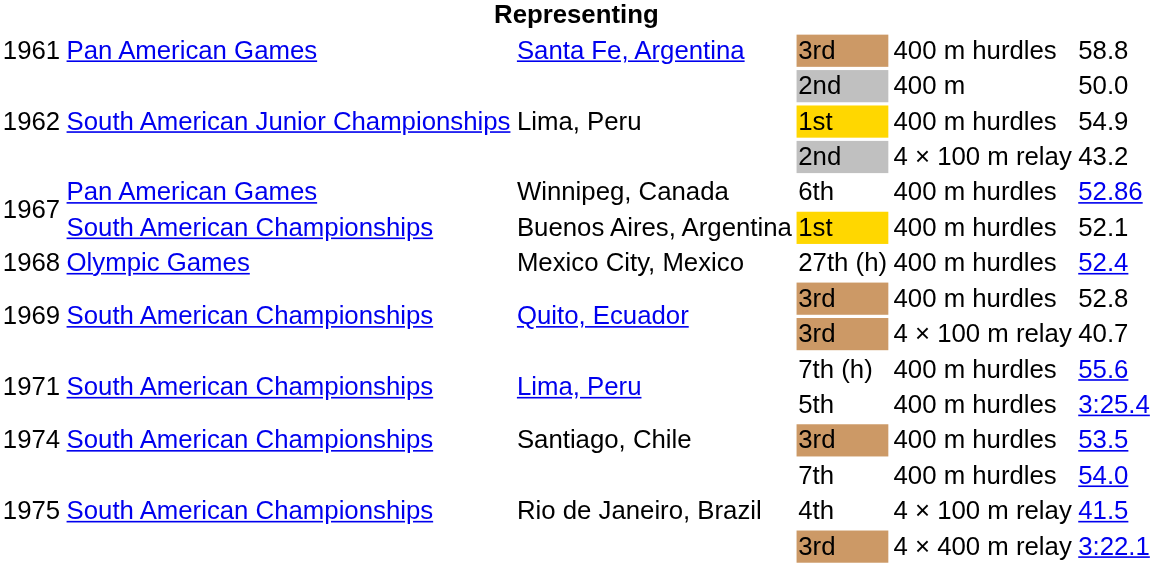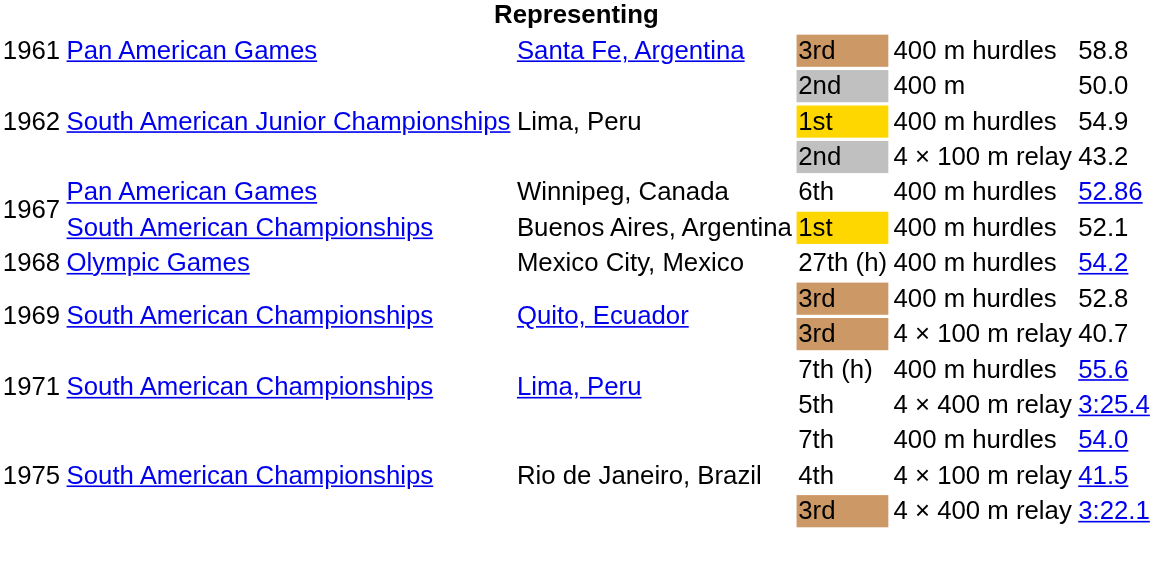27th (h) | column 6: 52.4 -> 54.2
5th | column 5: 400 m hurdles -> 4 × 400 m relay
- row: 1974 | South American Championships | Santiago, Chile | 3rd | 400 m hurdles | 53.5
